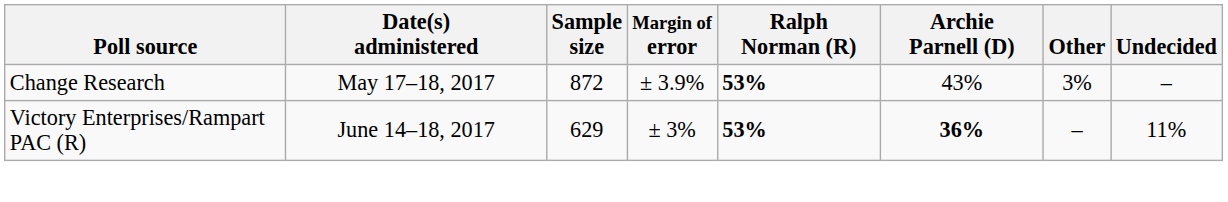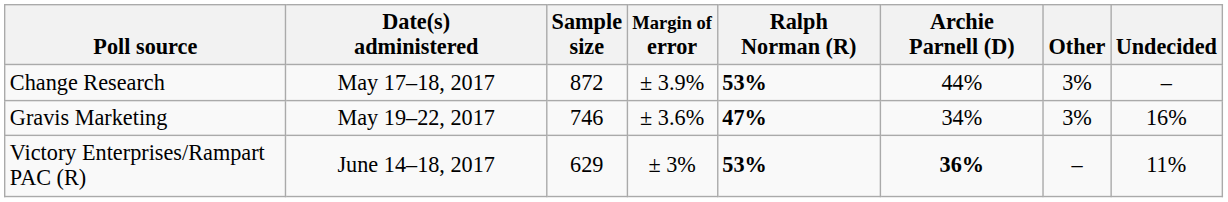Change Research | Archie Parnell (D): 43% -> 44%
+ row: Gravis Marketing | May 19–22, 2017 | 746 | ± 3.6% | 47% | 34% | 3% | 16%
